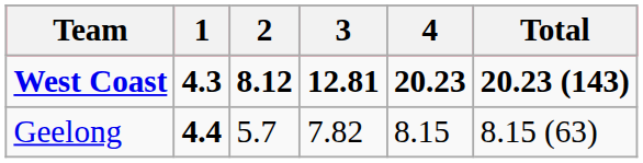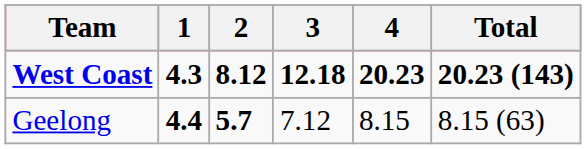West Coast | 3: 12.81 -> 12.18
Geelong | 2: normal -> bold
Geelong | 3: 7.82 -> 7.12
